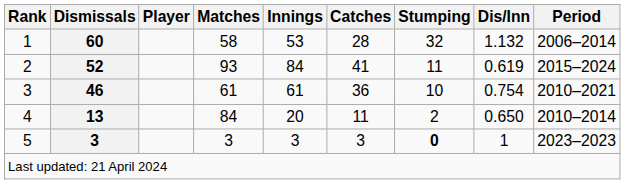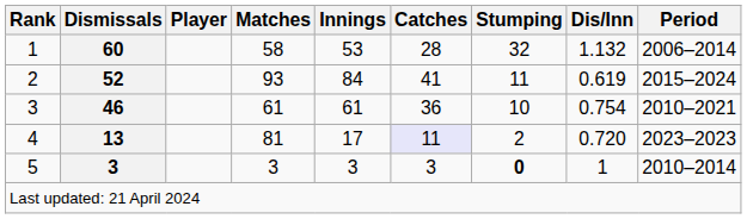4 | Matches: 84 -> 81
4 | Innings: 20 -> 17
4 | Catches: no background -> lavender background
4 | Dis/Inn: 0.650 -> 0.720
4 | Period: 2010–2014 -> 2023–2023
5 | Period: 2023–2023 -> 2010–2014
